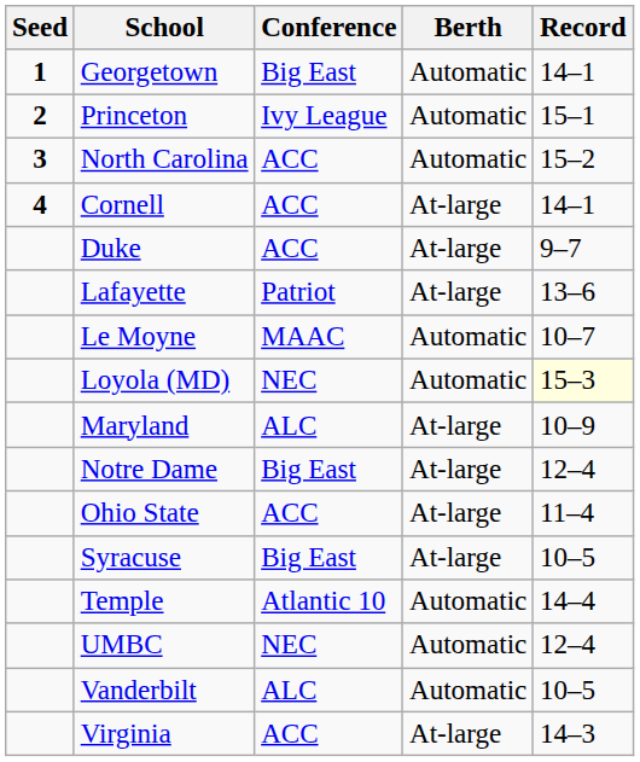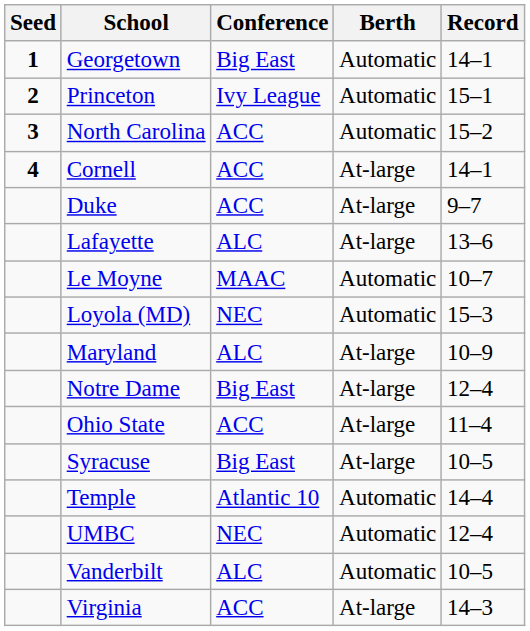Lafayette | Conference: Patriot -> ALC
Loyola (MD) | Record: lightyellow background -> no background
